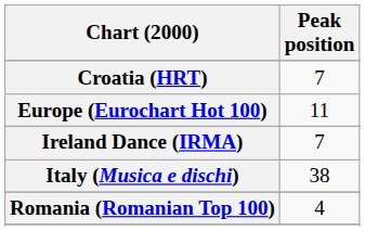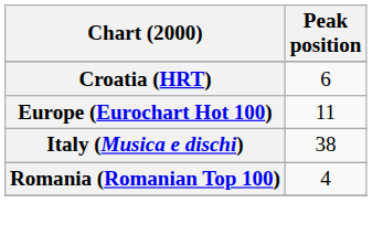Croatia (HRT) | Peak position: 7 -> 6
- row: Ireland Dance (IRMA) | 7
